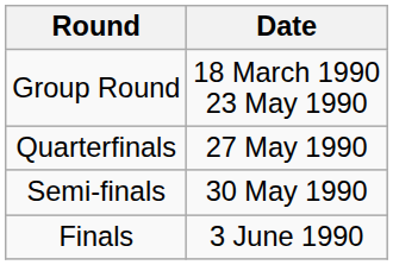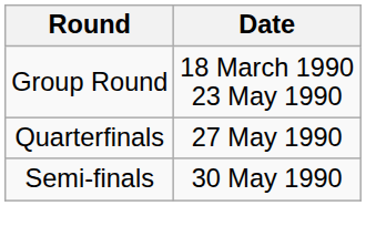- row: Finals | 3 June 1990
